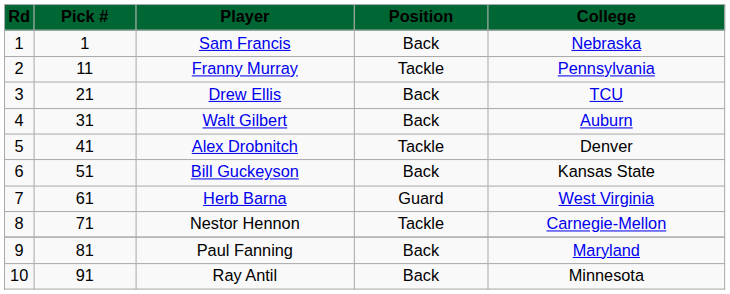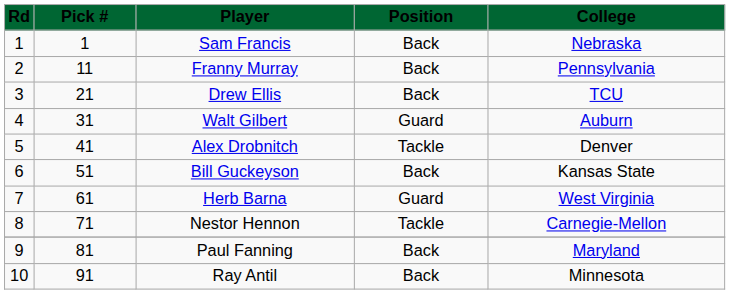Franny Murray | Position: Tackle -> Back
Walt Gilbert | Position: Back -> Guard
